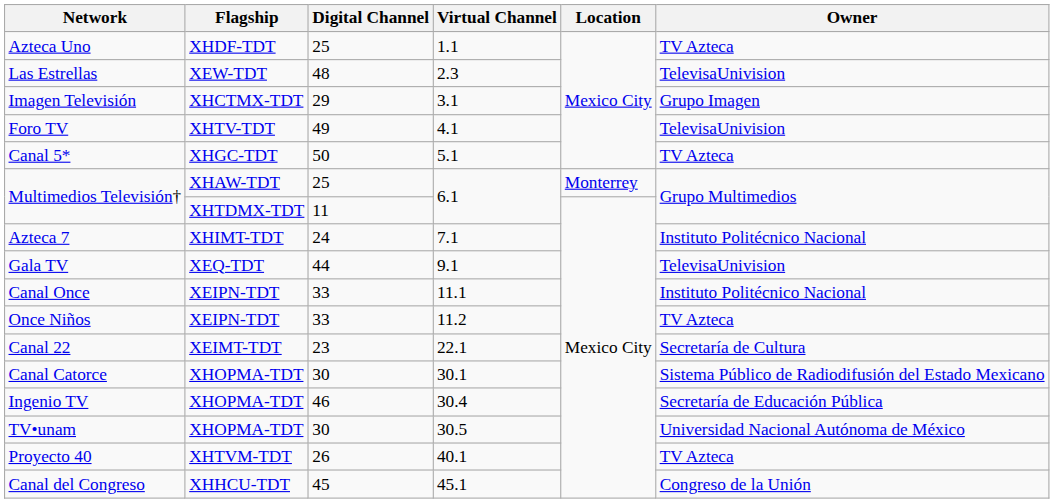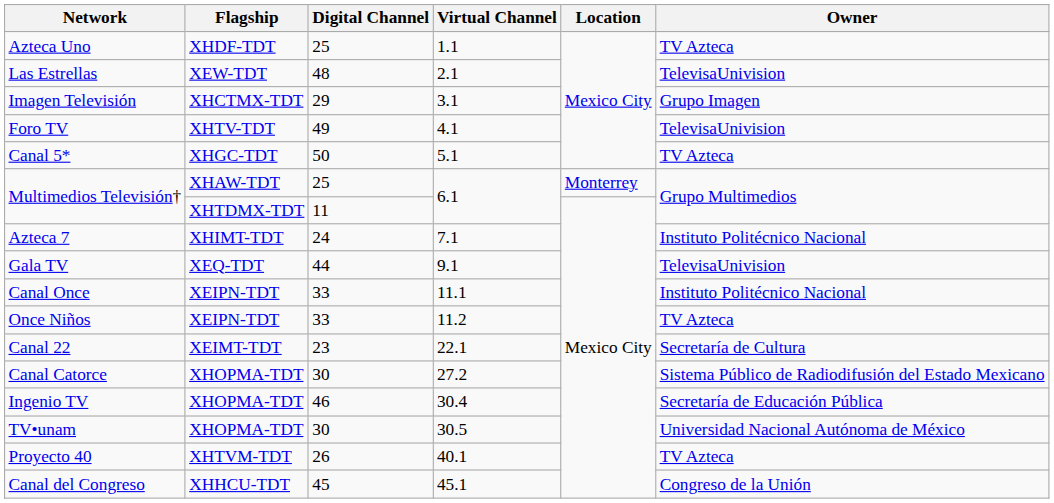Las Estrellas | Virtual Channel: 2.3 -> 2.1
Canal Catorce | Virtual Channel: 30.1 -> 27.2
